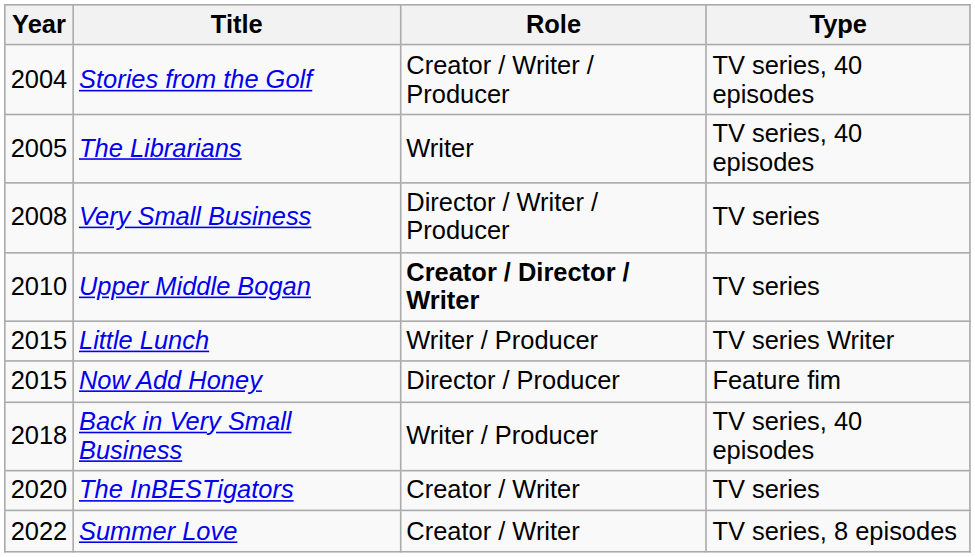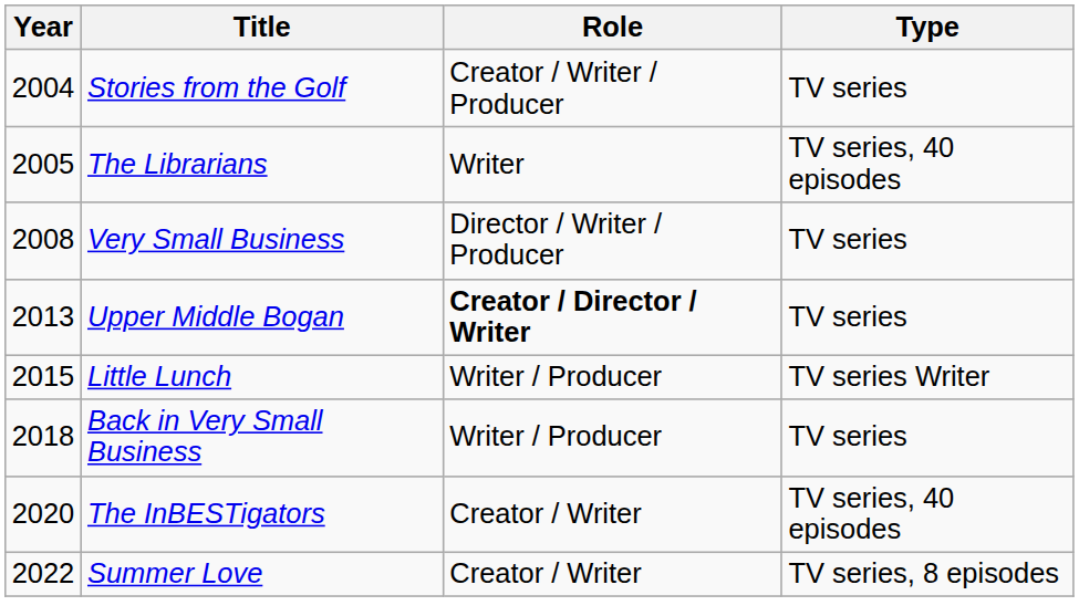Stories from the Golf | Type: TV series, 40 episodes -> TV series
Upper Middle Bogan | Year: 2010 -> 2013
- row: 2015 | Now Add Honey | Director / Producer | Feature fim
Back in Very Small Business | Type: TV series, 40 episodes -> TV series
The InBESTigators | Type: TV series -> TV series, 40 episodes
